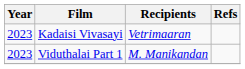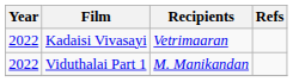Kadaisi Vivasayi | Year: 2023 -> 2022
Viduthalai Part 1 | Year: 2023 -> 2022
